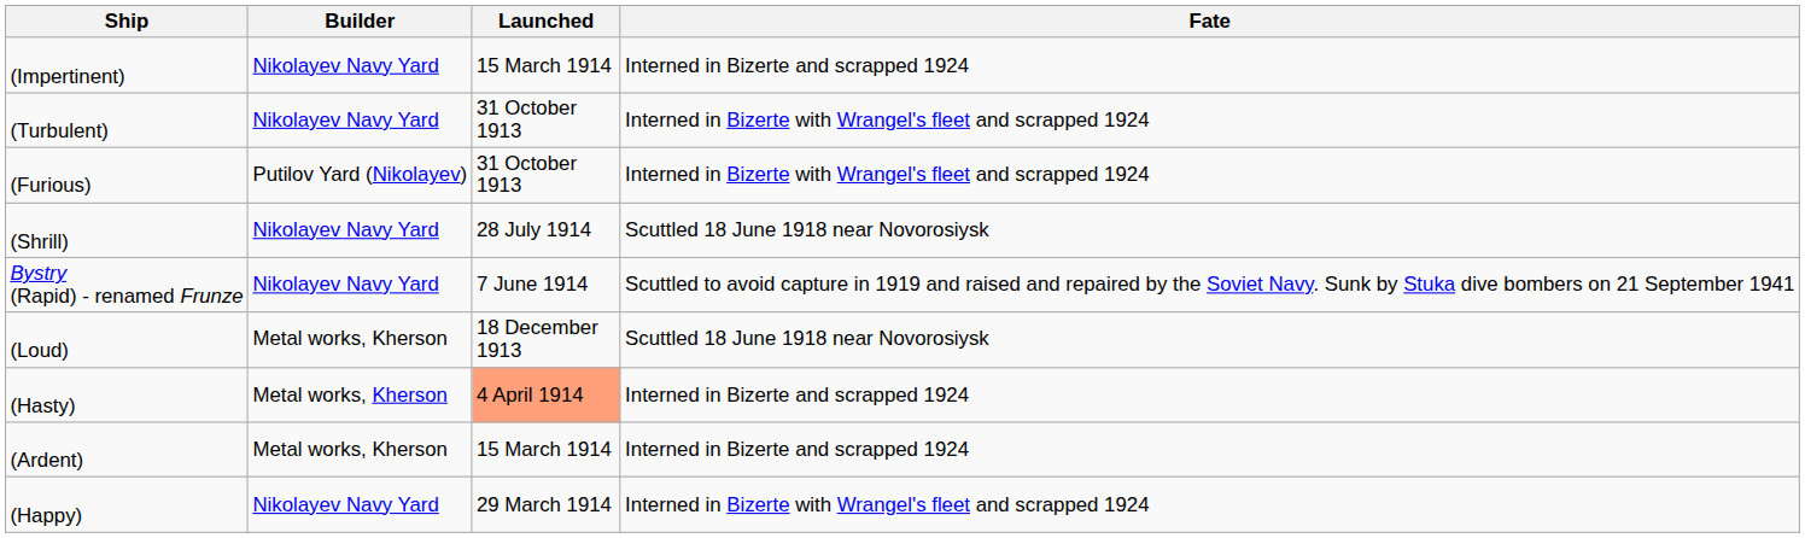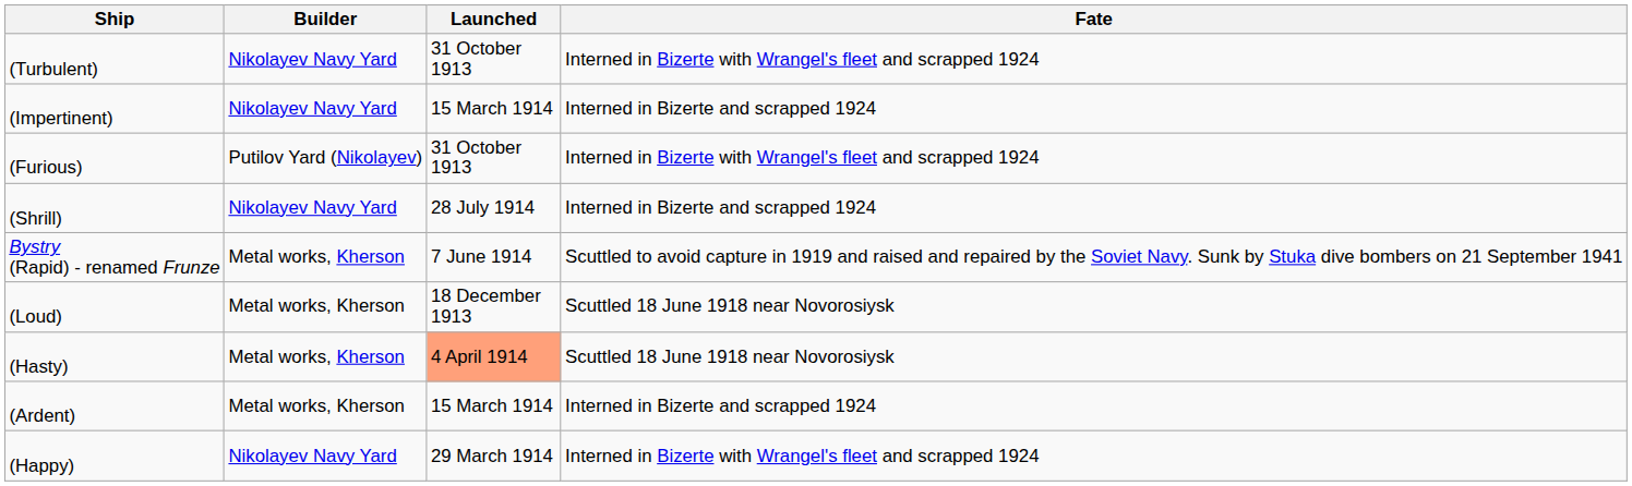rows swapped: (Turbulent) <-> (Impertinent)
(Shrill) | Fate: Scuttled 18 June 1918 near Novorosiysk -> Interned in Bizerte and scrapped 1924
Bystry (Rapid) - renamed Frunze | Builder: Nikolayev Navy Yard -> Metal works, Kherson
(Hasty) | Fate: Interned in Bizerte and scrapped 1924 -> Scuttled 18 June 1918 near Novorosiysk
